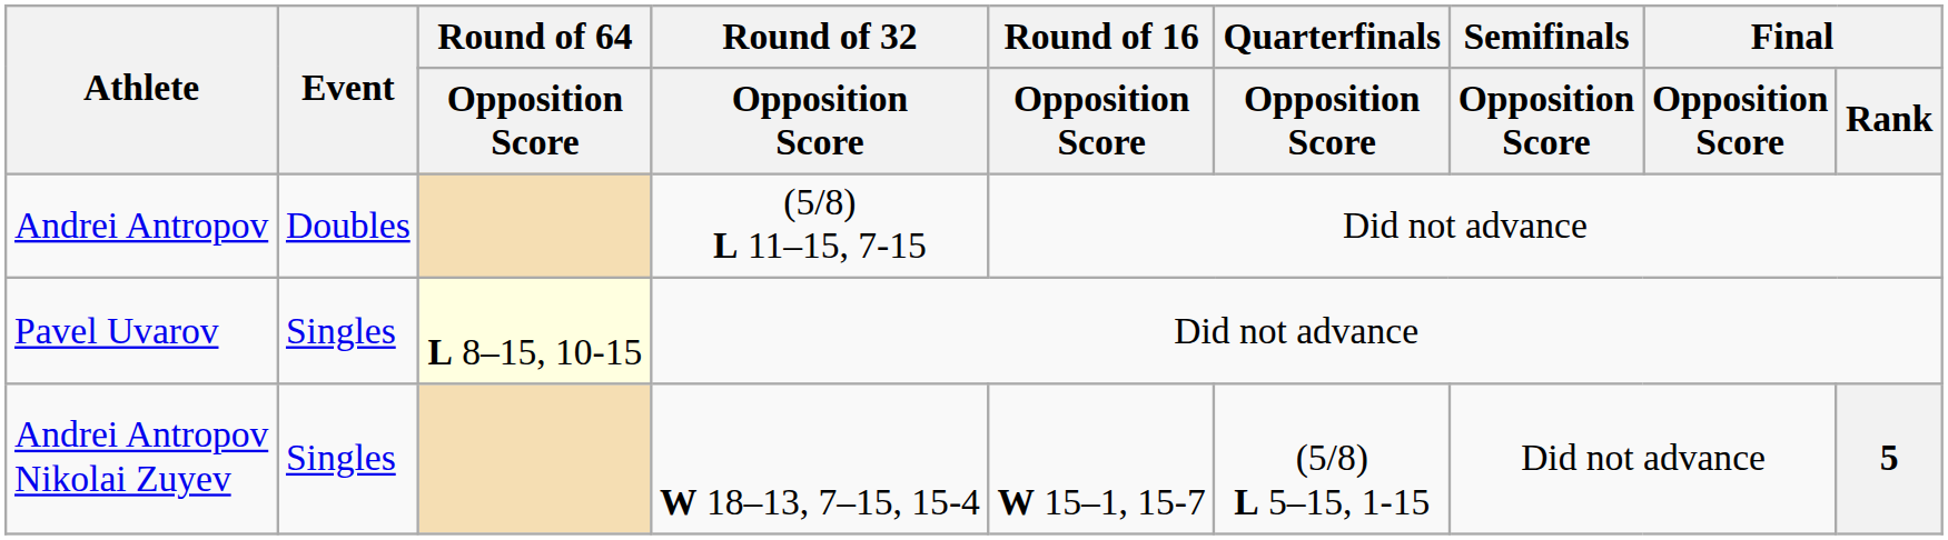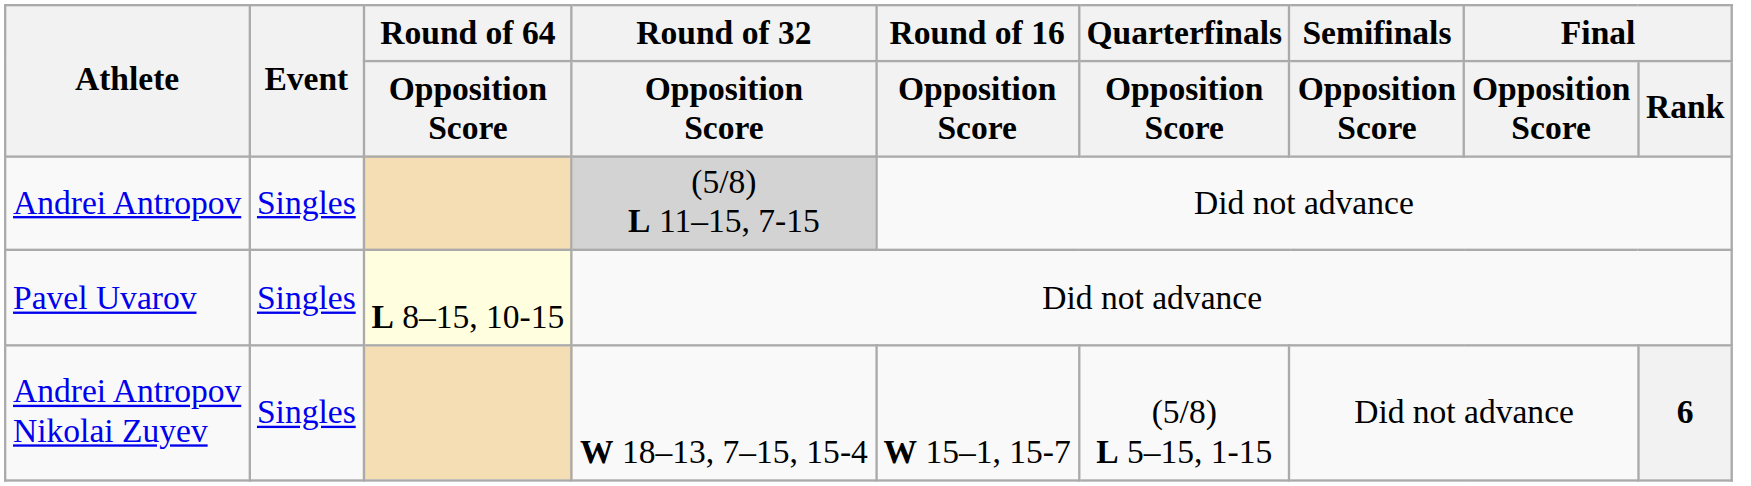Andrei Antropov | Event: Doubles -> Singles
Andrei Antropov | Round of 32 / Opposition Score: no background -> lightgrey background
Andrei Antropov Nikolai Zuyev | Final / Rank: 5 -> 6
